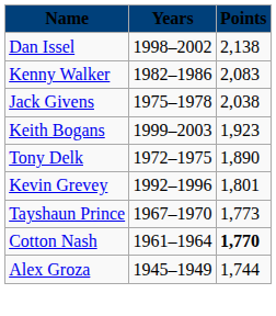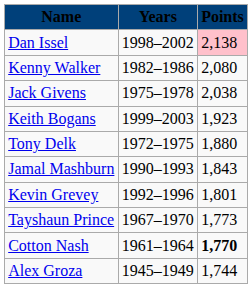Dan Issel | Points: no background -> pink background
Kenny Walker | Points: 2,083 -> 2,080
Tony Delk | Points: 1,890 -> 1,880
+ row: Jamal Mashburn | 1990–1993 | 1,843
